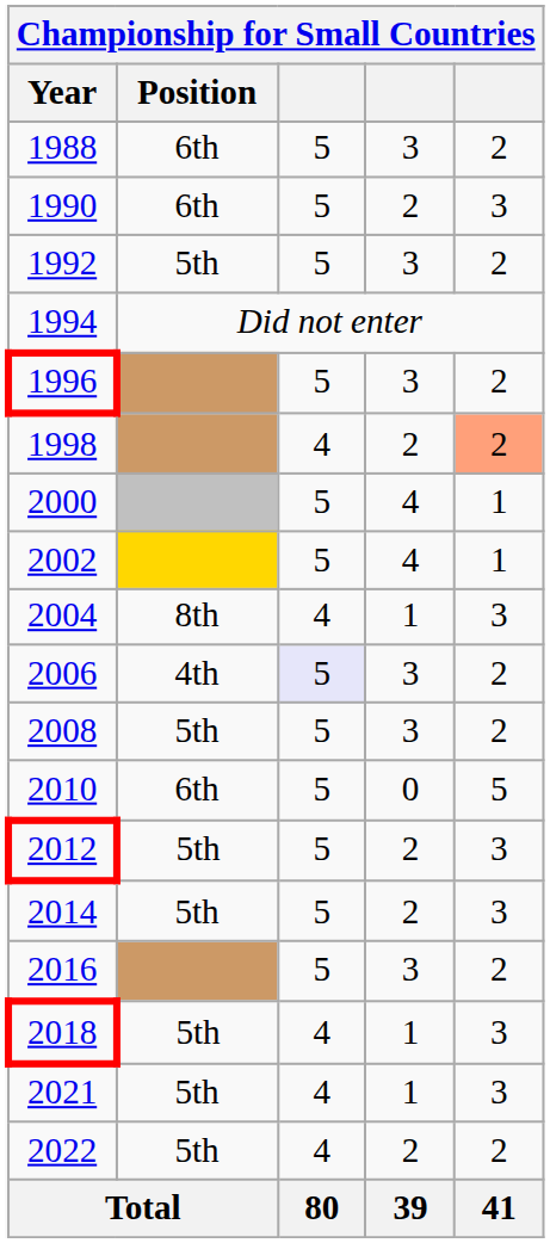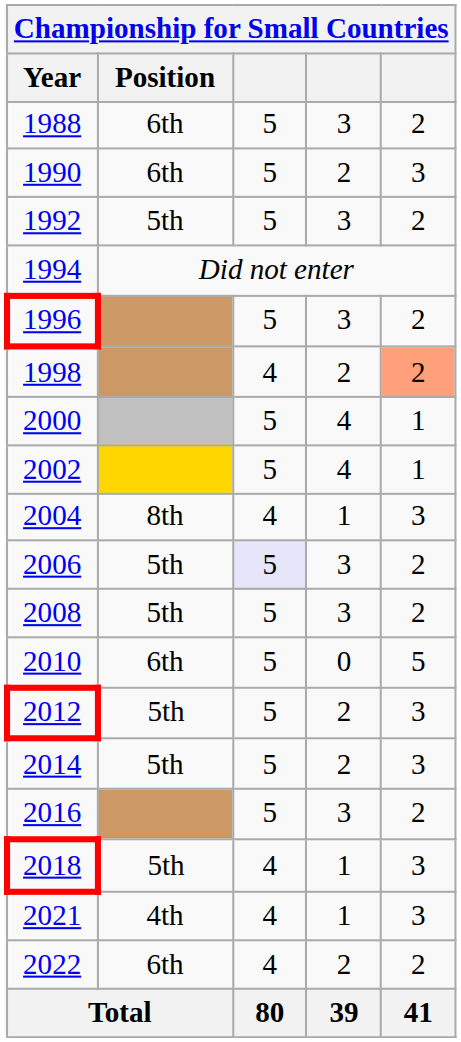2006 | Position: 4th -> 5th
2021 | Position: 5th -> 4th
2022 | Position: 5th -> 6th
